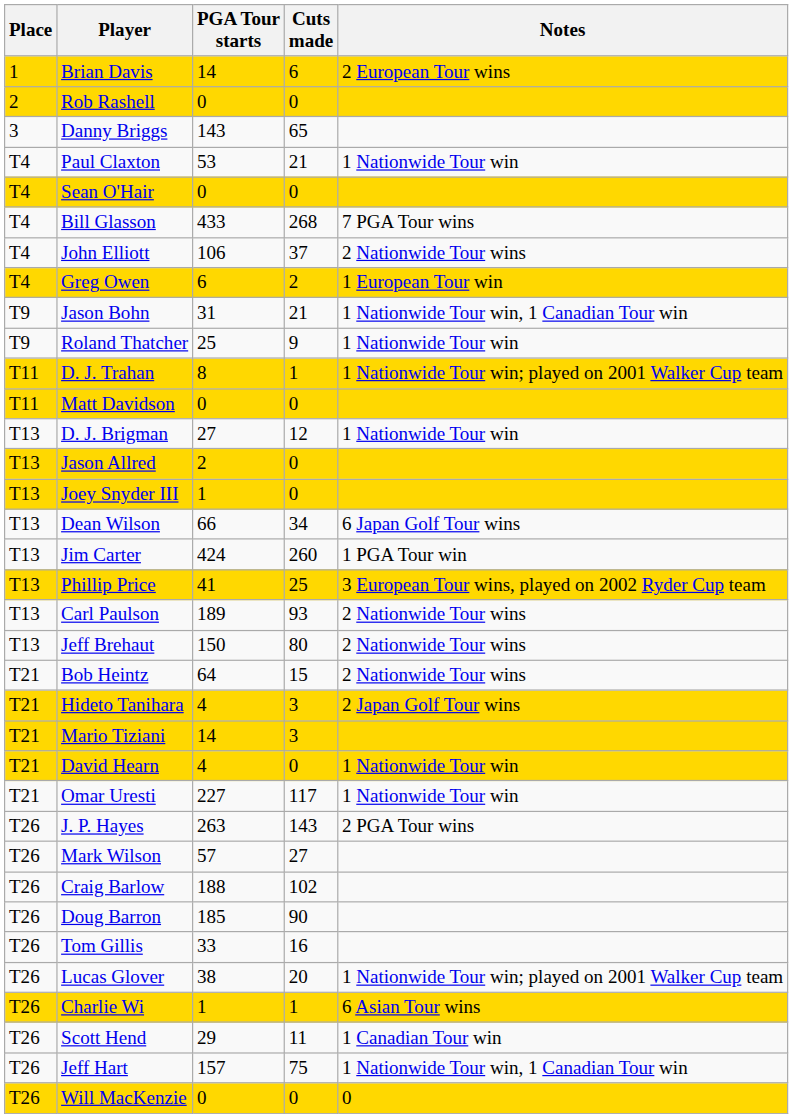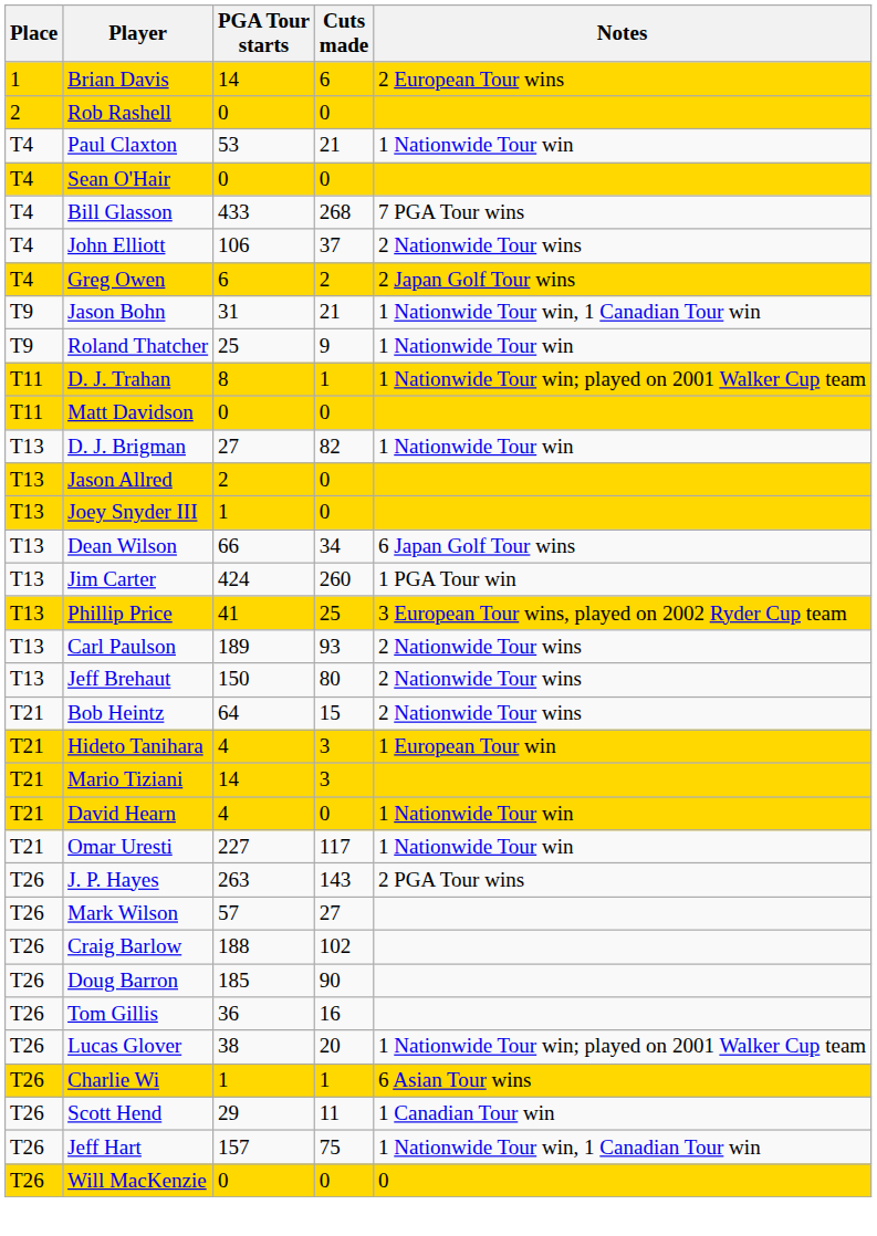- row: 3 | Danny Briggs | 143 | 65
Greg Owen | Notes: 1 European Tour win -> 2 Japan Golf Tour wins
D. J. Brigman | Cuts made: 12 -> 82
Hideto Tanihara | Notes: 2 Japan Golf Tour wins -> 1 European Tour win
Tom Gillis | PGA Tour starts: 33 -> 36
